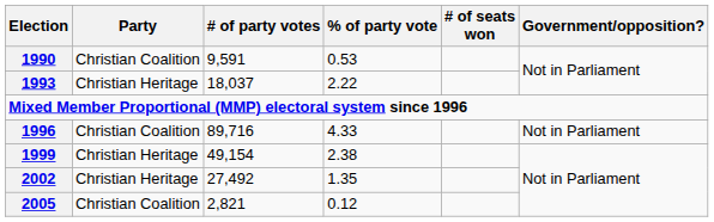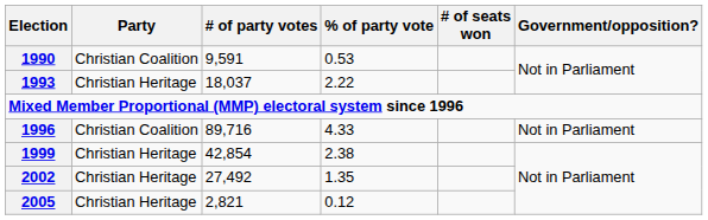1999 | # of party votes: 49,154 -> 42,854
2005 | Party: Christian Coalition -> Christian Heritage
